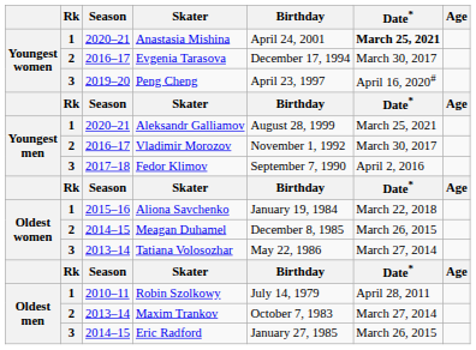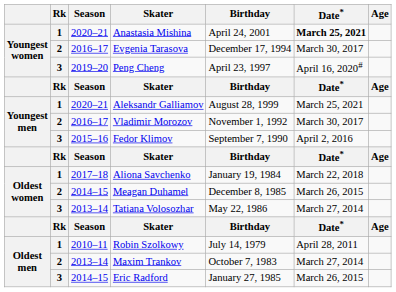Fedor Klimov | Season: 2017–18 -> 2015–16
Aliona Savchenko | Season: 2015–16 -> 2017–18
